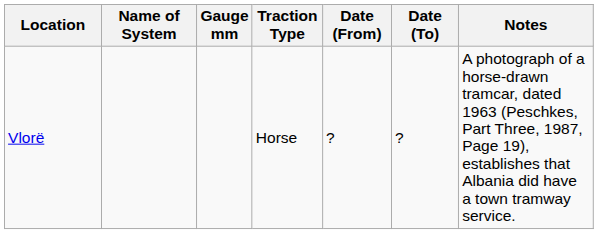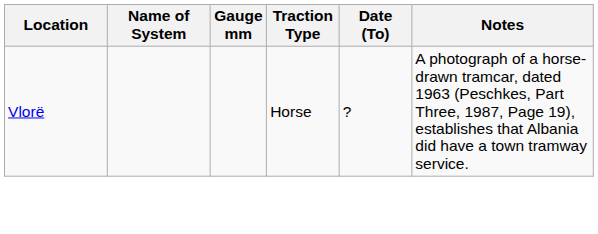- column: Date (From) | ?
